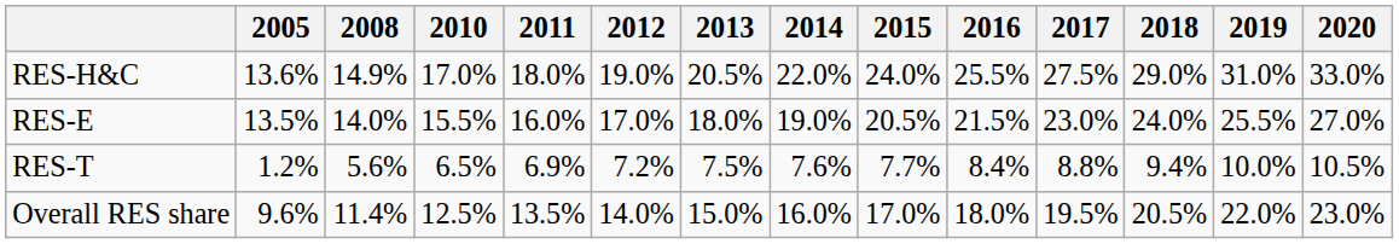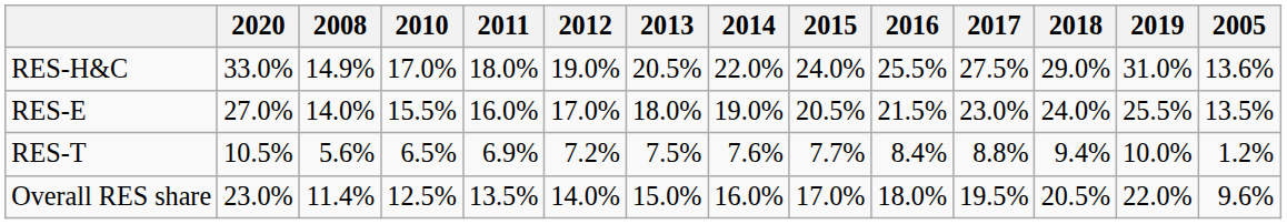columns swapped: 2005 <-> 2020
